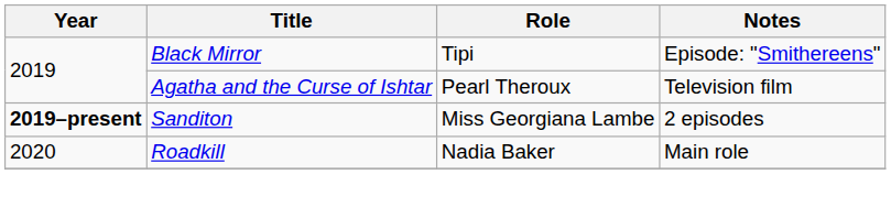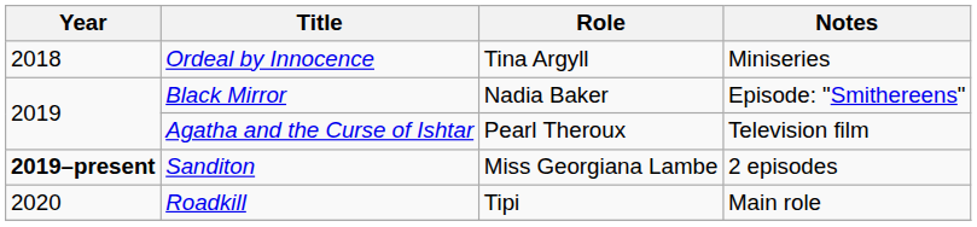+ row: 2018 | Ordeal by Innocence | Tina Argyll | Miniseries
Black Mirror | Role: Tipi -> Nadia Baker
Roadkill | Role: Nadia Baker -> Tipi
